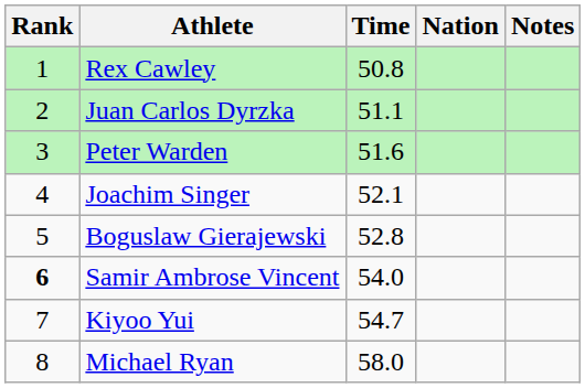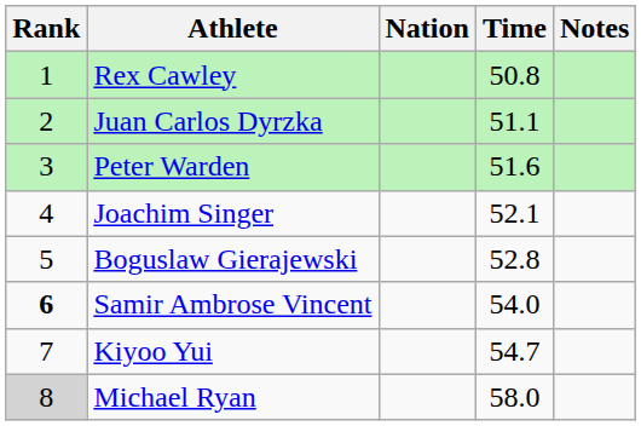columns swapped: Nation <-> Time
Michael Ryan | Rank: no background -> lightgrey background
